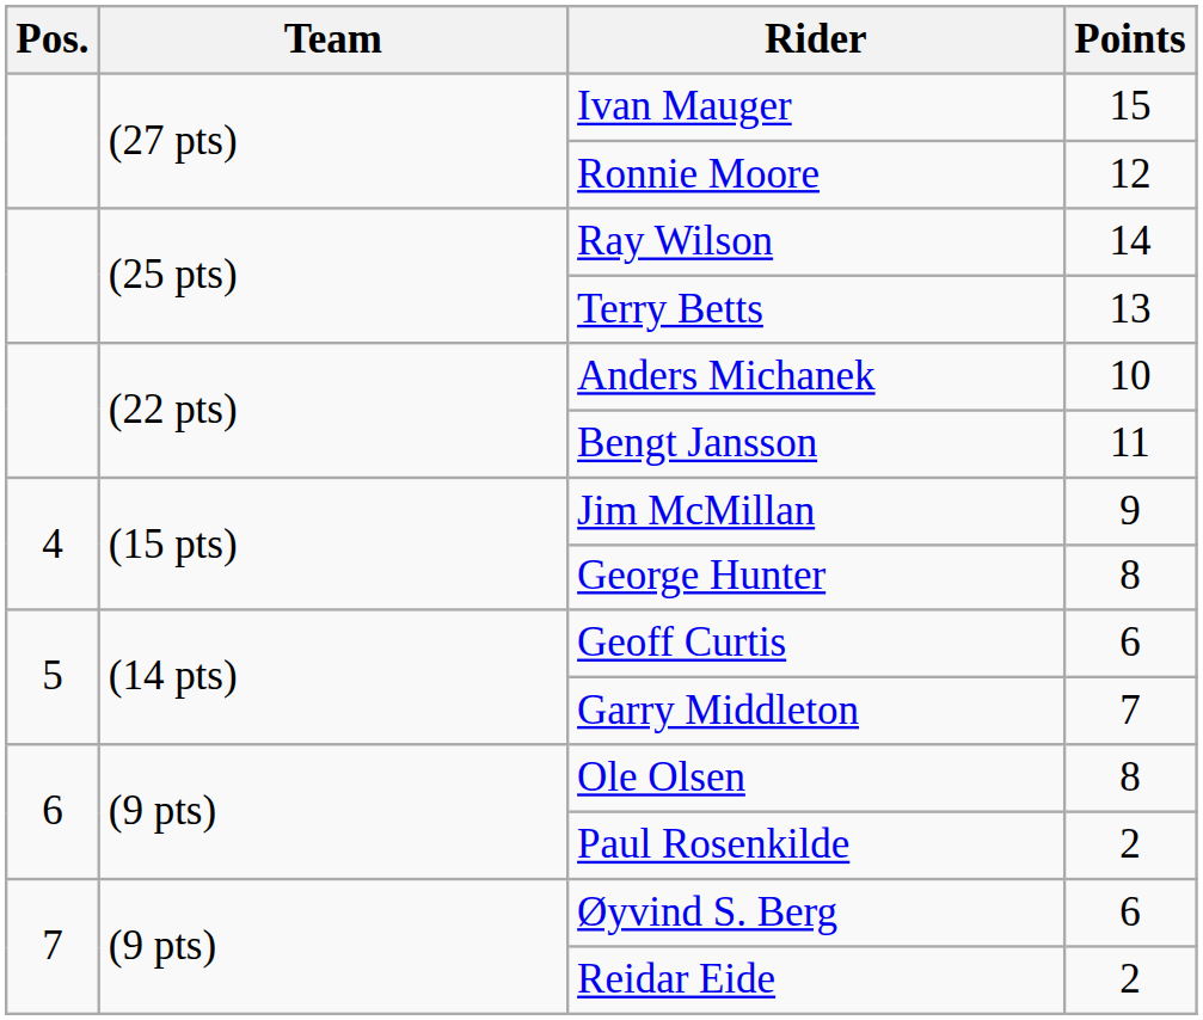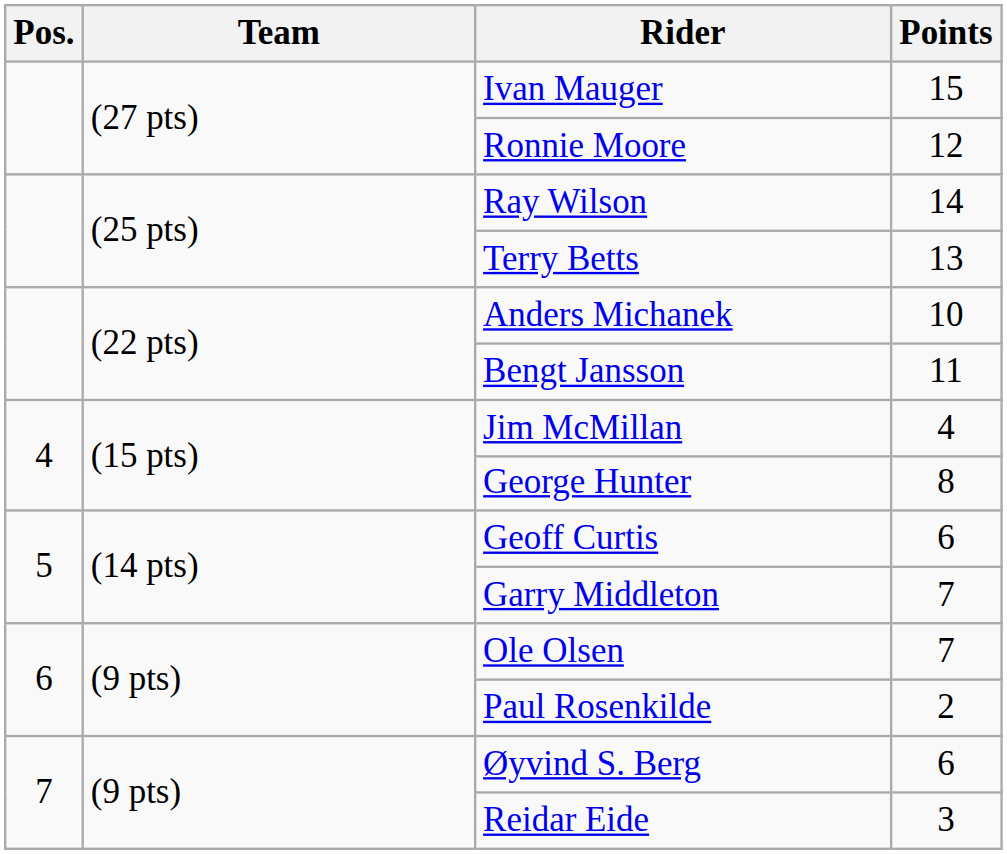Jim McMillan | Points: 9 -> 4
Ole Olsen | Points: 8 -> 7
Reidar Eide | Points: 2 -> 3
